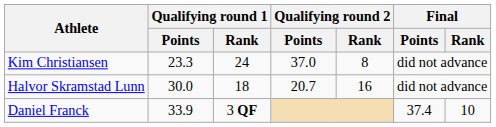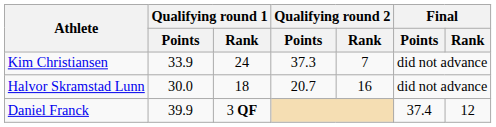Kim Christiansen | Qualifying round 1 / Points: 23.3 -> 33.9
Kim Christiansen | Qualifying round 2 / Points: 37.0 -> 37.3
Kim Christiansen | Qualifying round 2 / Rank: 8 -> 7
Daniel Franck | Qualifying round 1 / Points: 33.9 -> 39.9
Daniel Franck | Final / Rank: 10 -> 12
